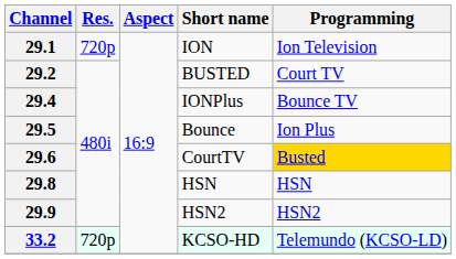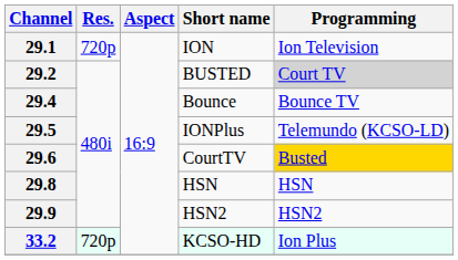29.2 | Programming: no background -> lightgrey background
29.4 | Short name: IONPlus -> Bounce
29.5 | Short name: Bounce -> IONPlus
29.5 | Programming: Ion Plus -> Telemundo (KCSO-LD)
33.2 | Programming: Telemundo (KCSO-LD) -> Ion Plus
